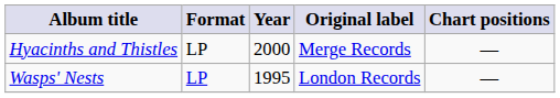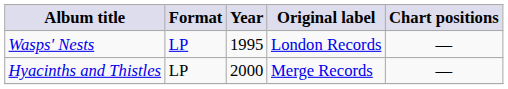rows swapped: Wasps' Nests <-> Hyacinths and Thistles
